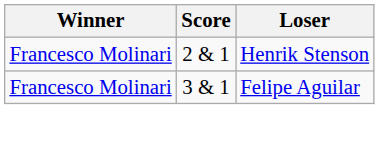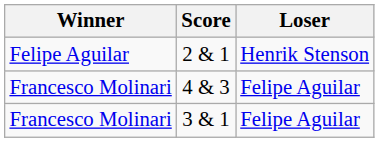2 & 1 | Winner: Francesco Molinari -> Felipe Aguilar
+ row: Francesco Molinari | 4 & 3 | Felipe Aguilar
